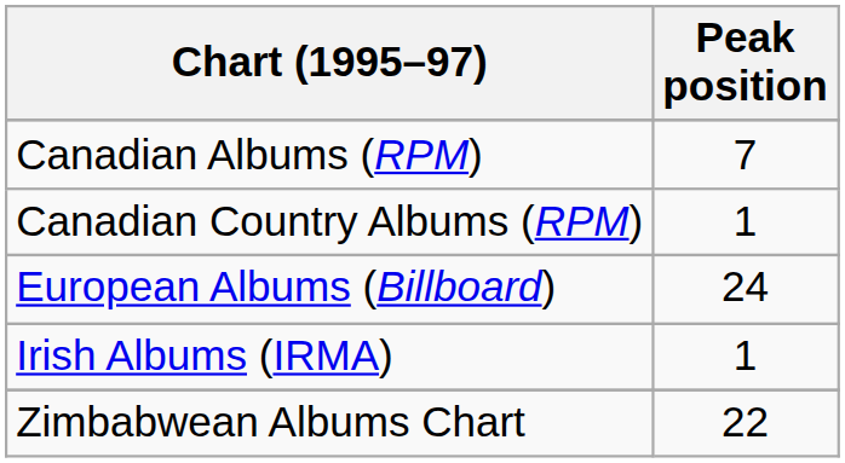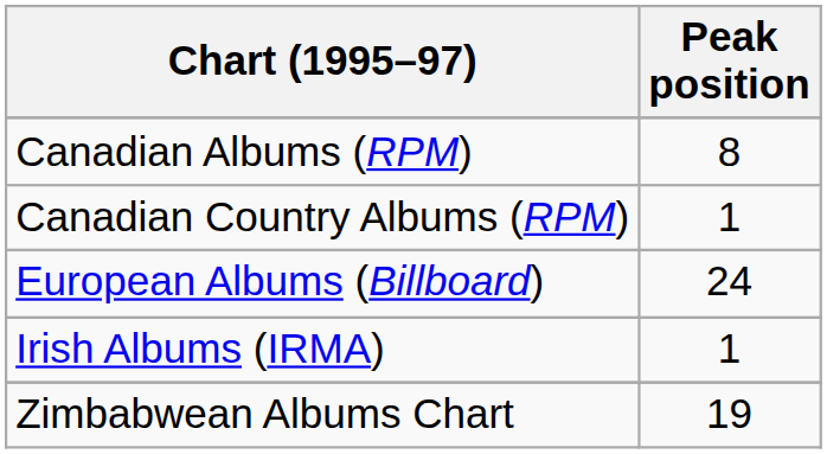Canadian Albums (RPM) | Peak position: 7 -> 8
Zimbabwean Albums Chart | Peak position: 22 -> 19
